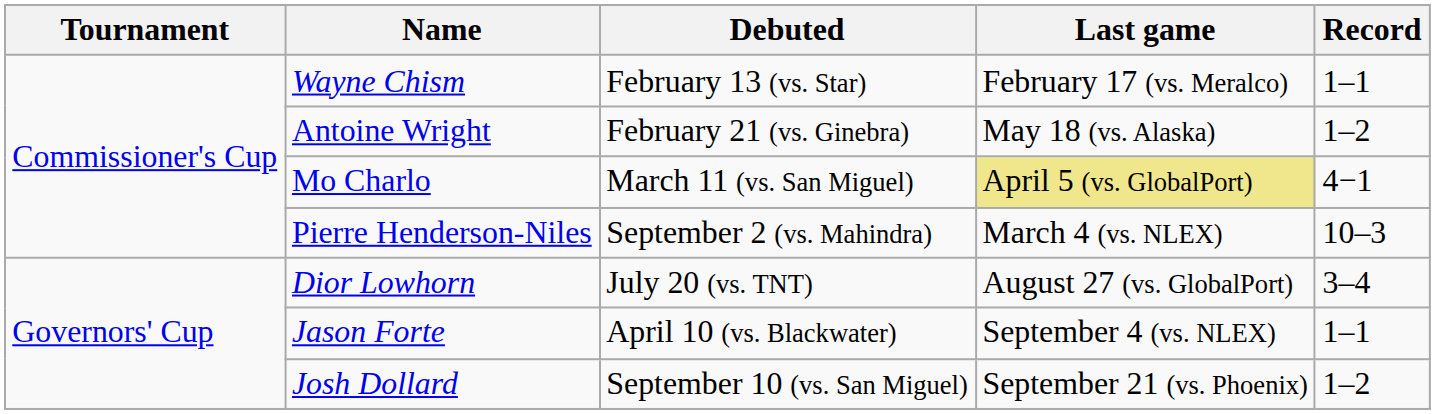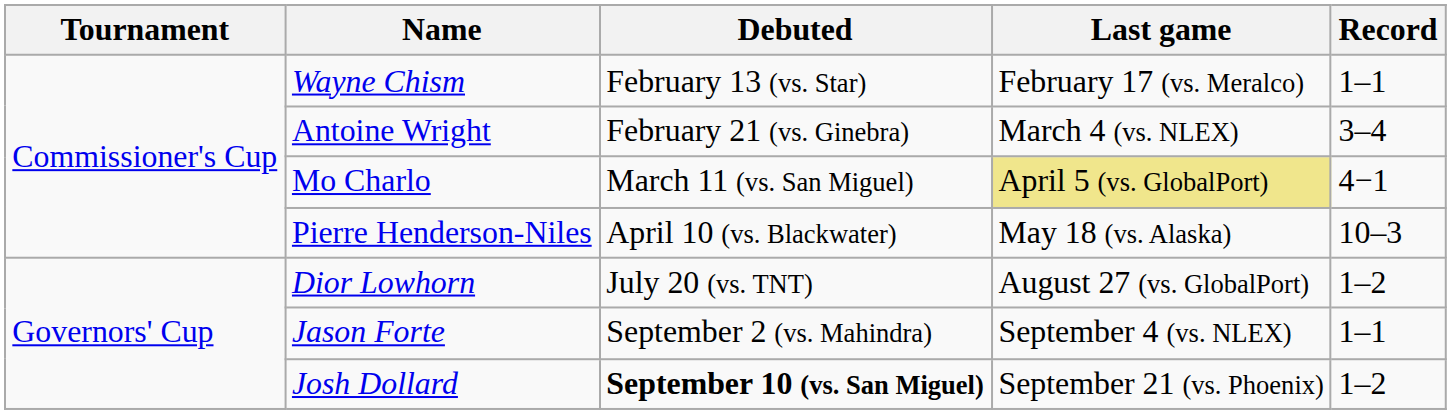Antoine Wright | Last game: May 18 (vs. Alaska) -> March 4 (vs. NLEX)
Antoine Wright | Record: 1–2 -> 3–4
Pierre Henderson-Niles | Debuted: September 2 (vs. Mahindra) -> April 10 (vs. Blackwater)
Pierre Henderson-Niles | Last game: March 4 (vs. NLEX) -> May 18 (vs. Alaska)
Dior Lowhorn | Record: 3–4 -> 1–2
Jason Forte | Debuted: April 10 (vs. Blackwater) -> September 2 (vs. Mahindra)
Josh Dollard | Debuted: normal -> bold
